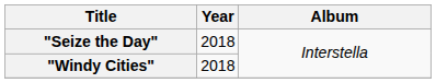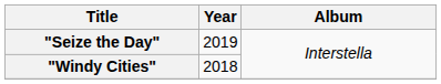"Seize the Day" | Year: 2018 -> 2019
